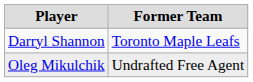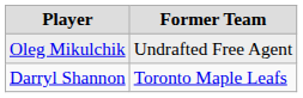rows swapped: Darryl Shannon <-> Oleg Mikulchik
